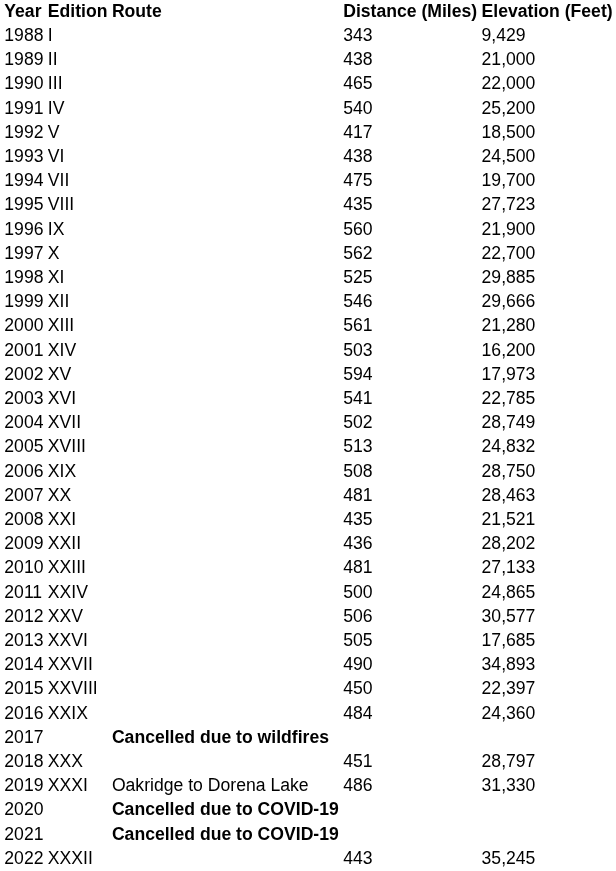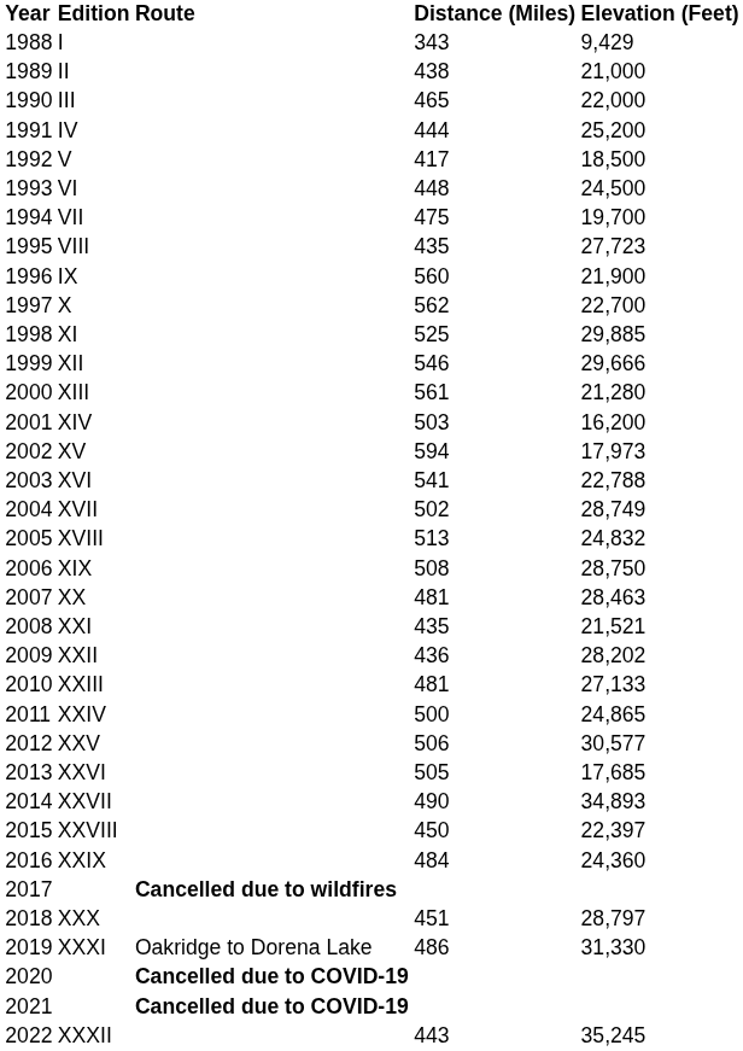IV | Distance (Miles): 540 -> 444
VI | Distance (Miles): 438 -> 448
XVI | Elevation (Feet): 22,785 -> 22,788
